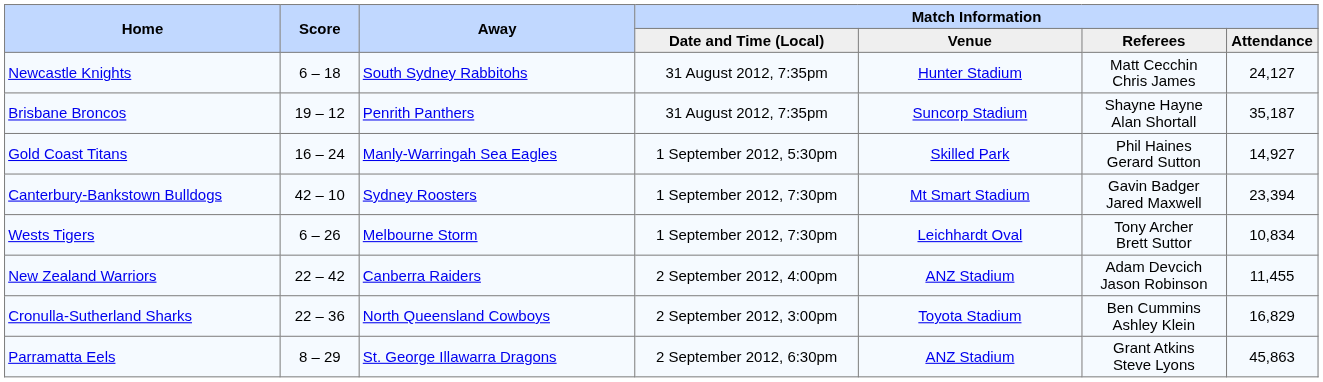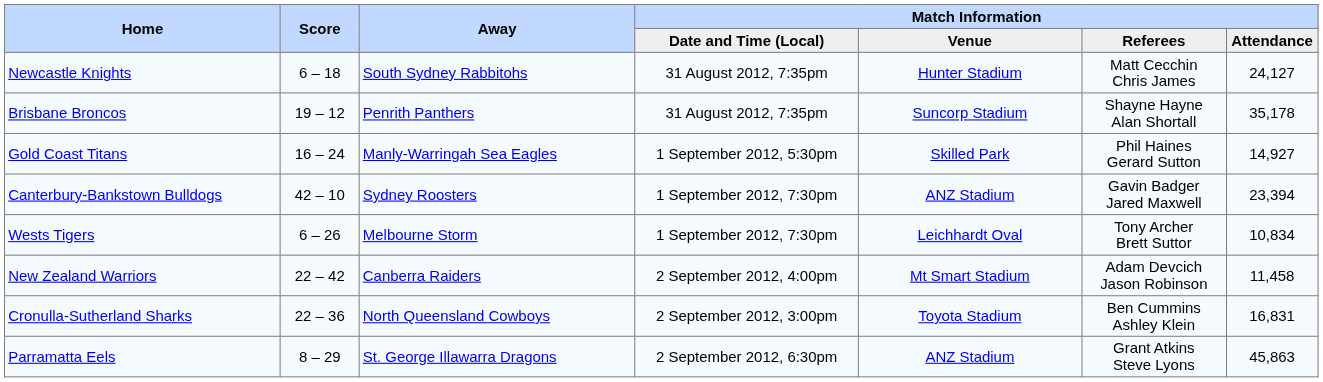Brisbane Broncos | Match Information / Attendance: 35,187 -> 35,178
Canterbury-Bankstown Bulldogs | Match Information / Venue: Mt Smart Stadium -> ANZ Stadium
New Zealand Warriors | Match Information / Venue: ANZ Stadium -> Mt Smart Stadium
New Zealand Warriors | Match Information / Attendance: 11,455 -> 11,458
Cronulla-Sutherland Sharks | Match Information / Attendance: 16,829 -> 16,831
